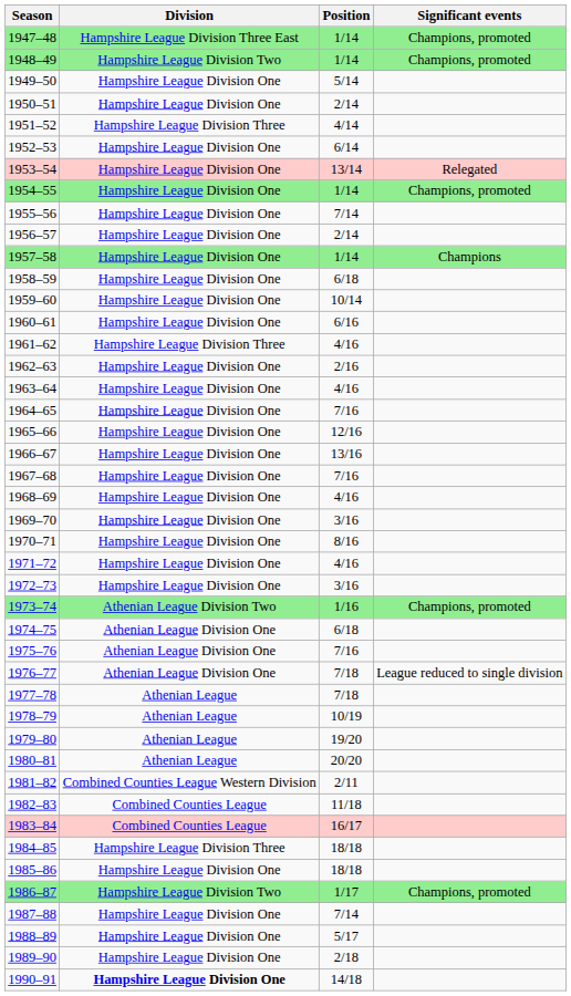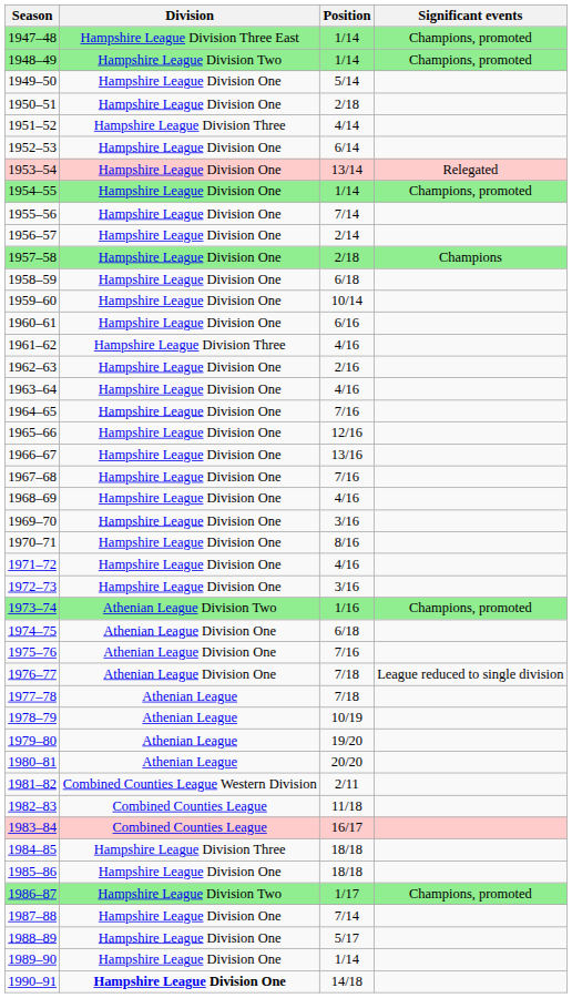1950–51 | Position: 2/14 -> 2/18
1957–58 | Position: 1/14 -> 2/18
1989–90 | Position: 2/18 -> 1/14
